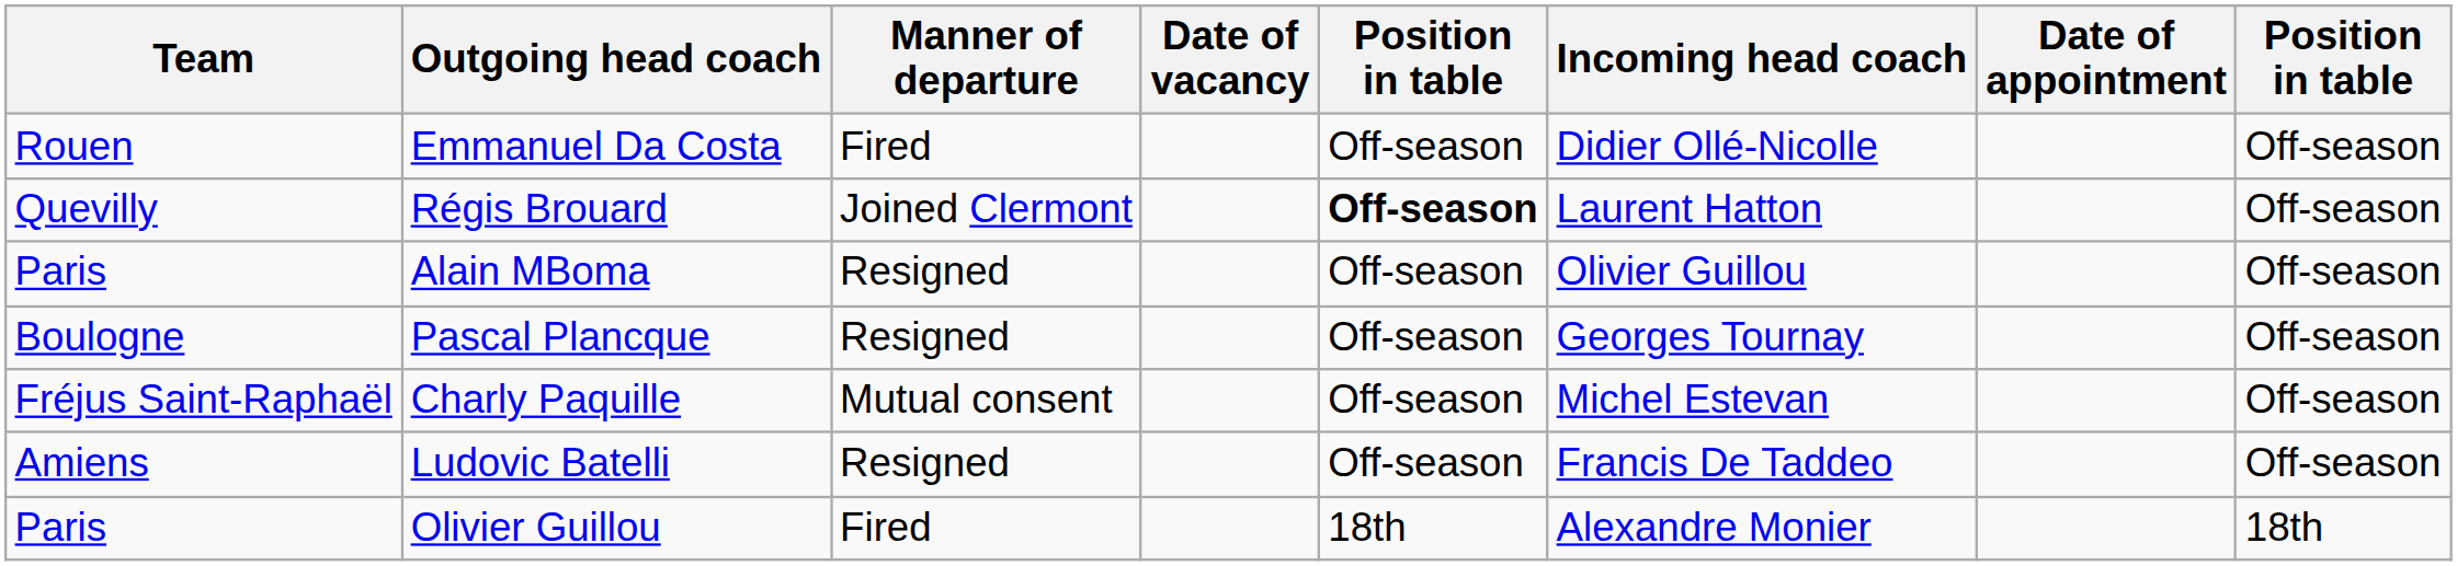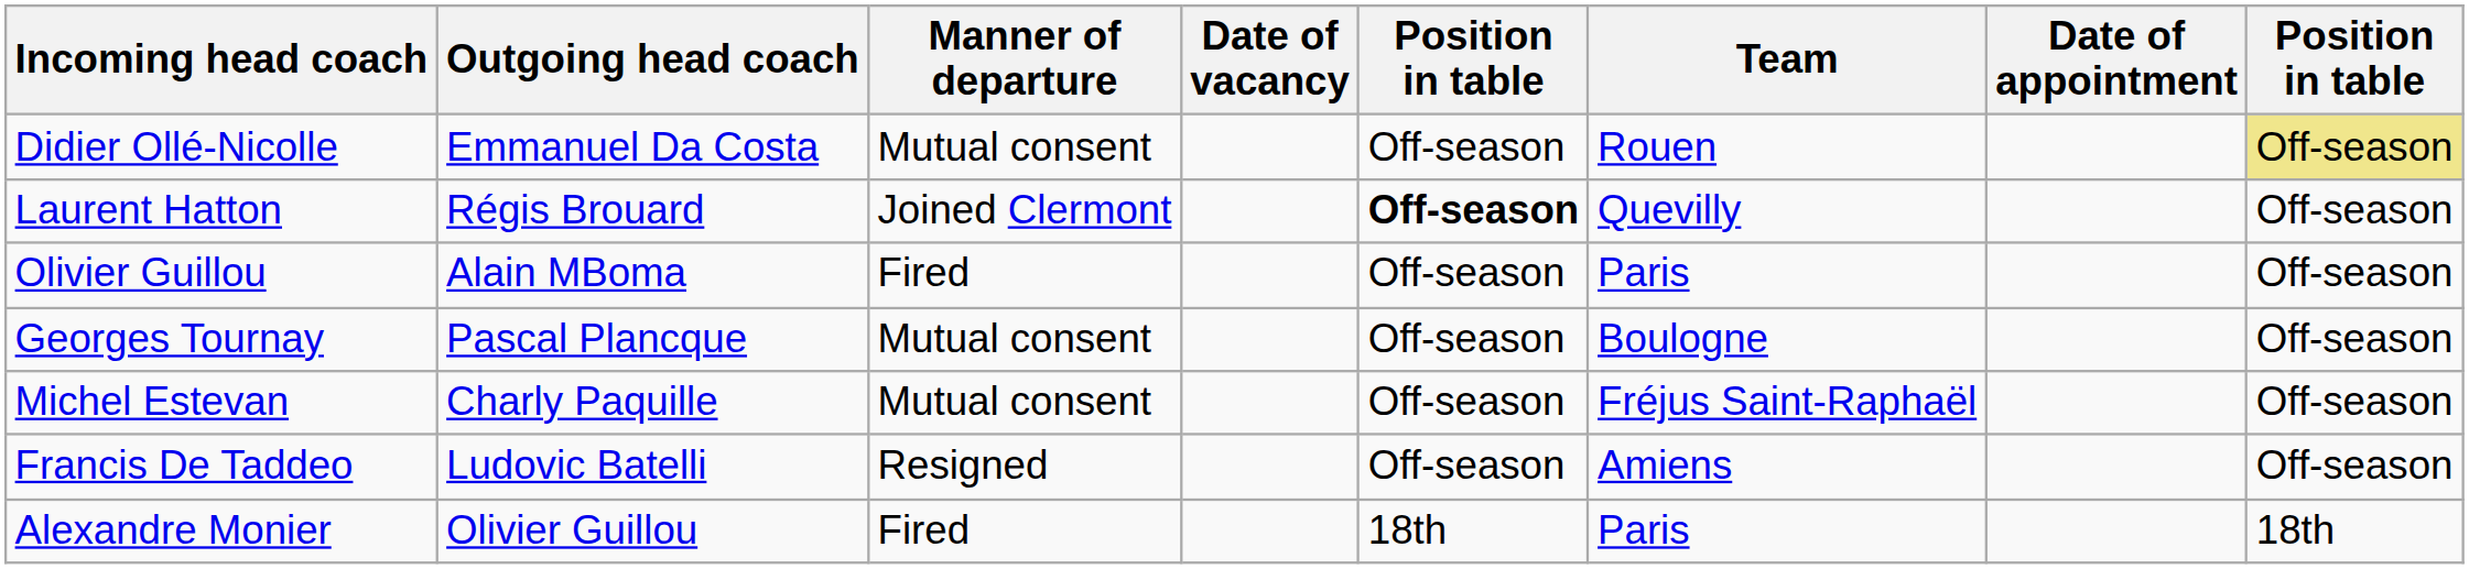columns swapped: Team <-> Incoming head coach
Emmanuel Da Costa | Manner of departure: Fired -> Mutual consent
Emmanuel Da Costa | column 8: no background -> khaki background
Alain MBoma | Manner of departure: Resigned -> Fired
Pascal Plancque | Manner of departure: Resigned -> Mutual consent
